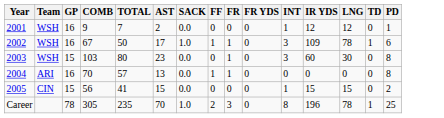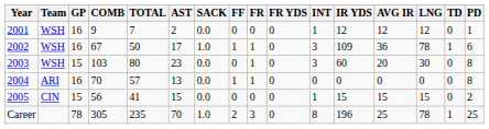+ column: AVG IR | 12 | 36 | 20 | 0 | 15 | 25
